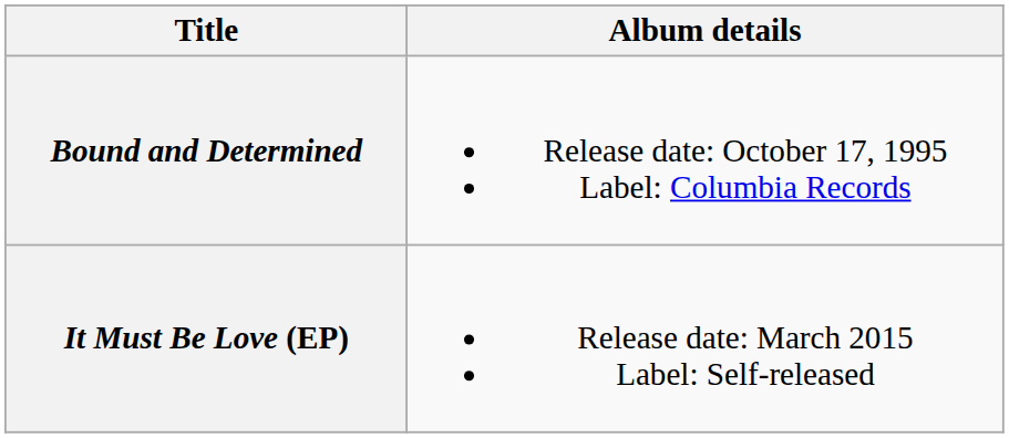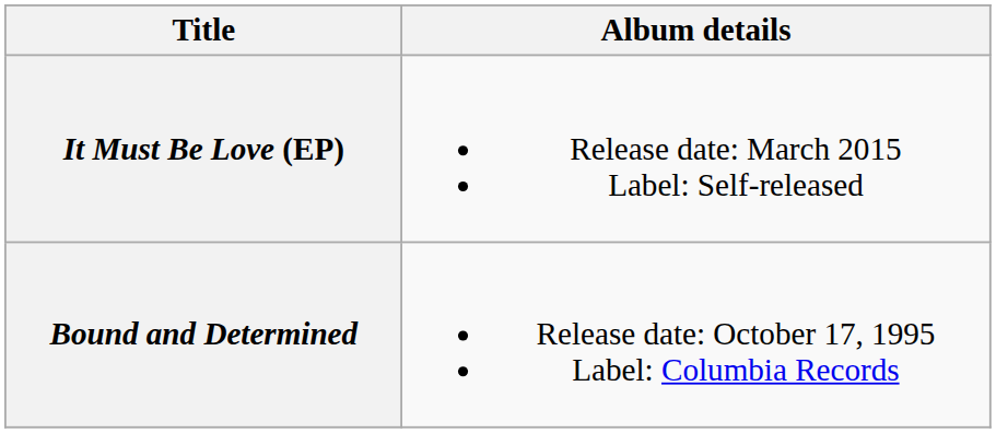rows swapped: Bound and Determined <-> It Must Be Love (EP)
